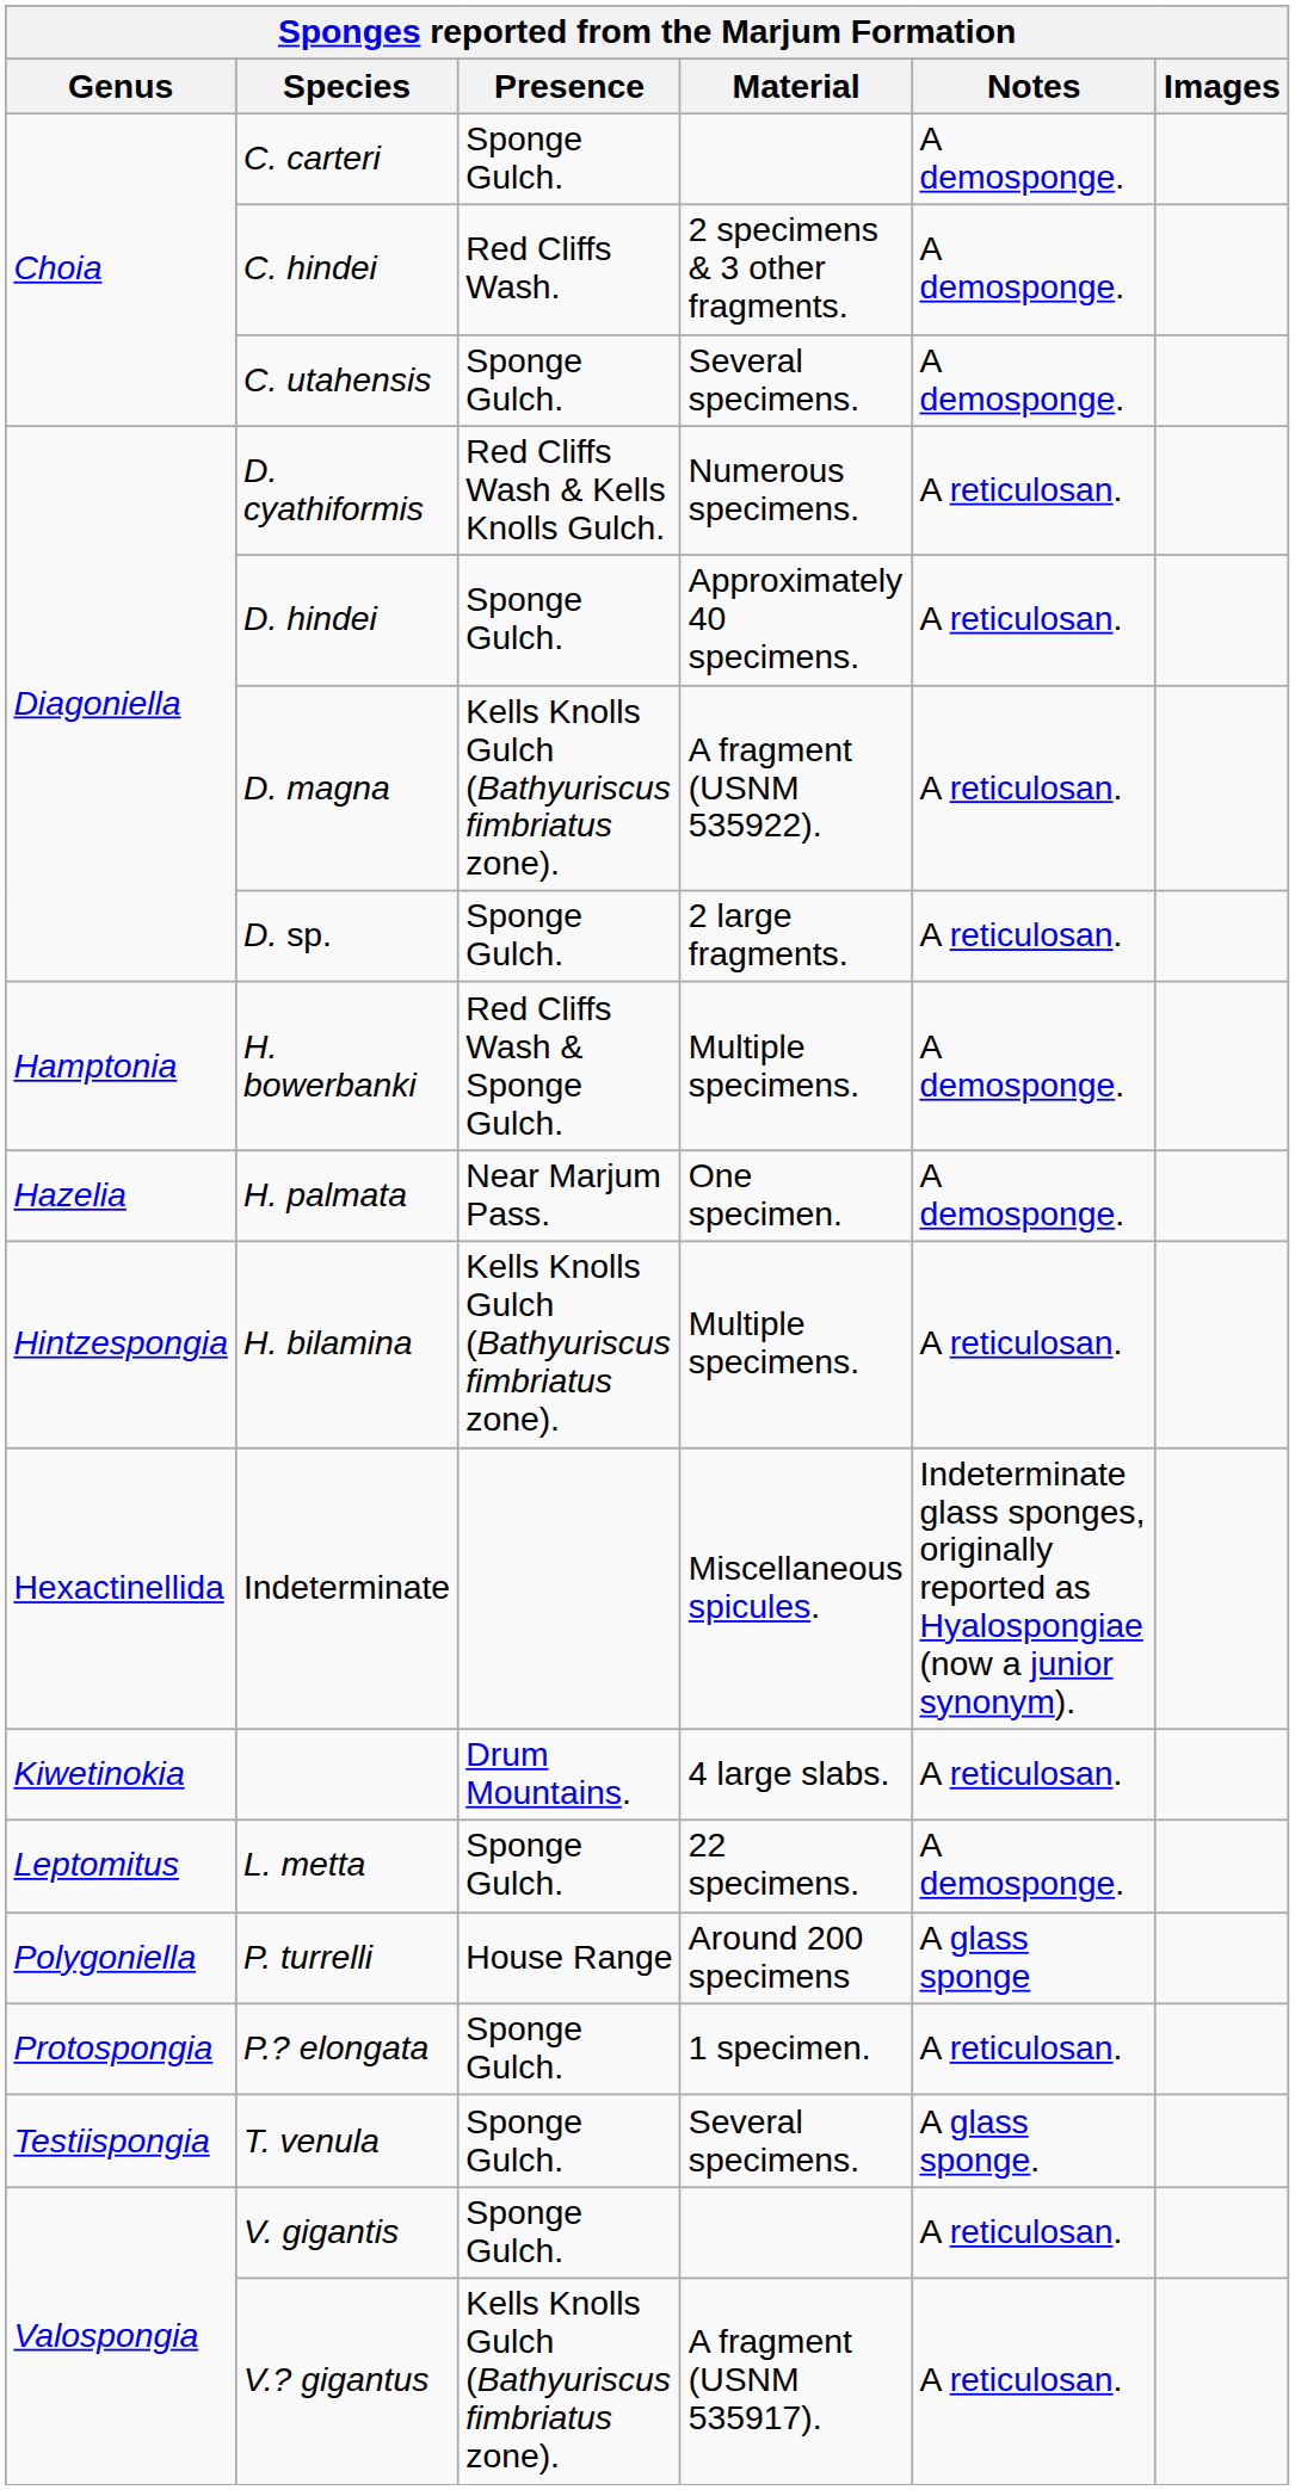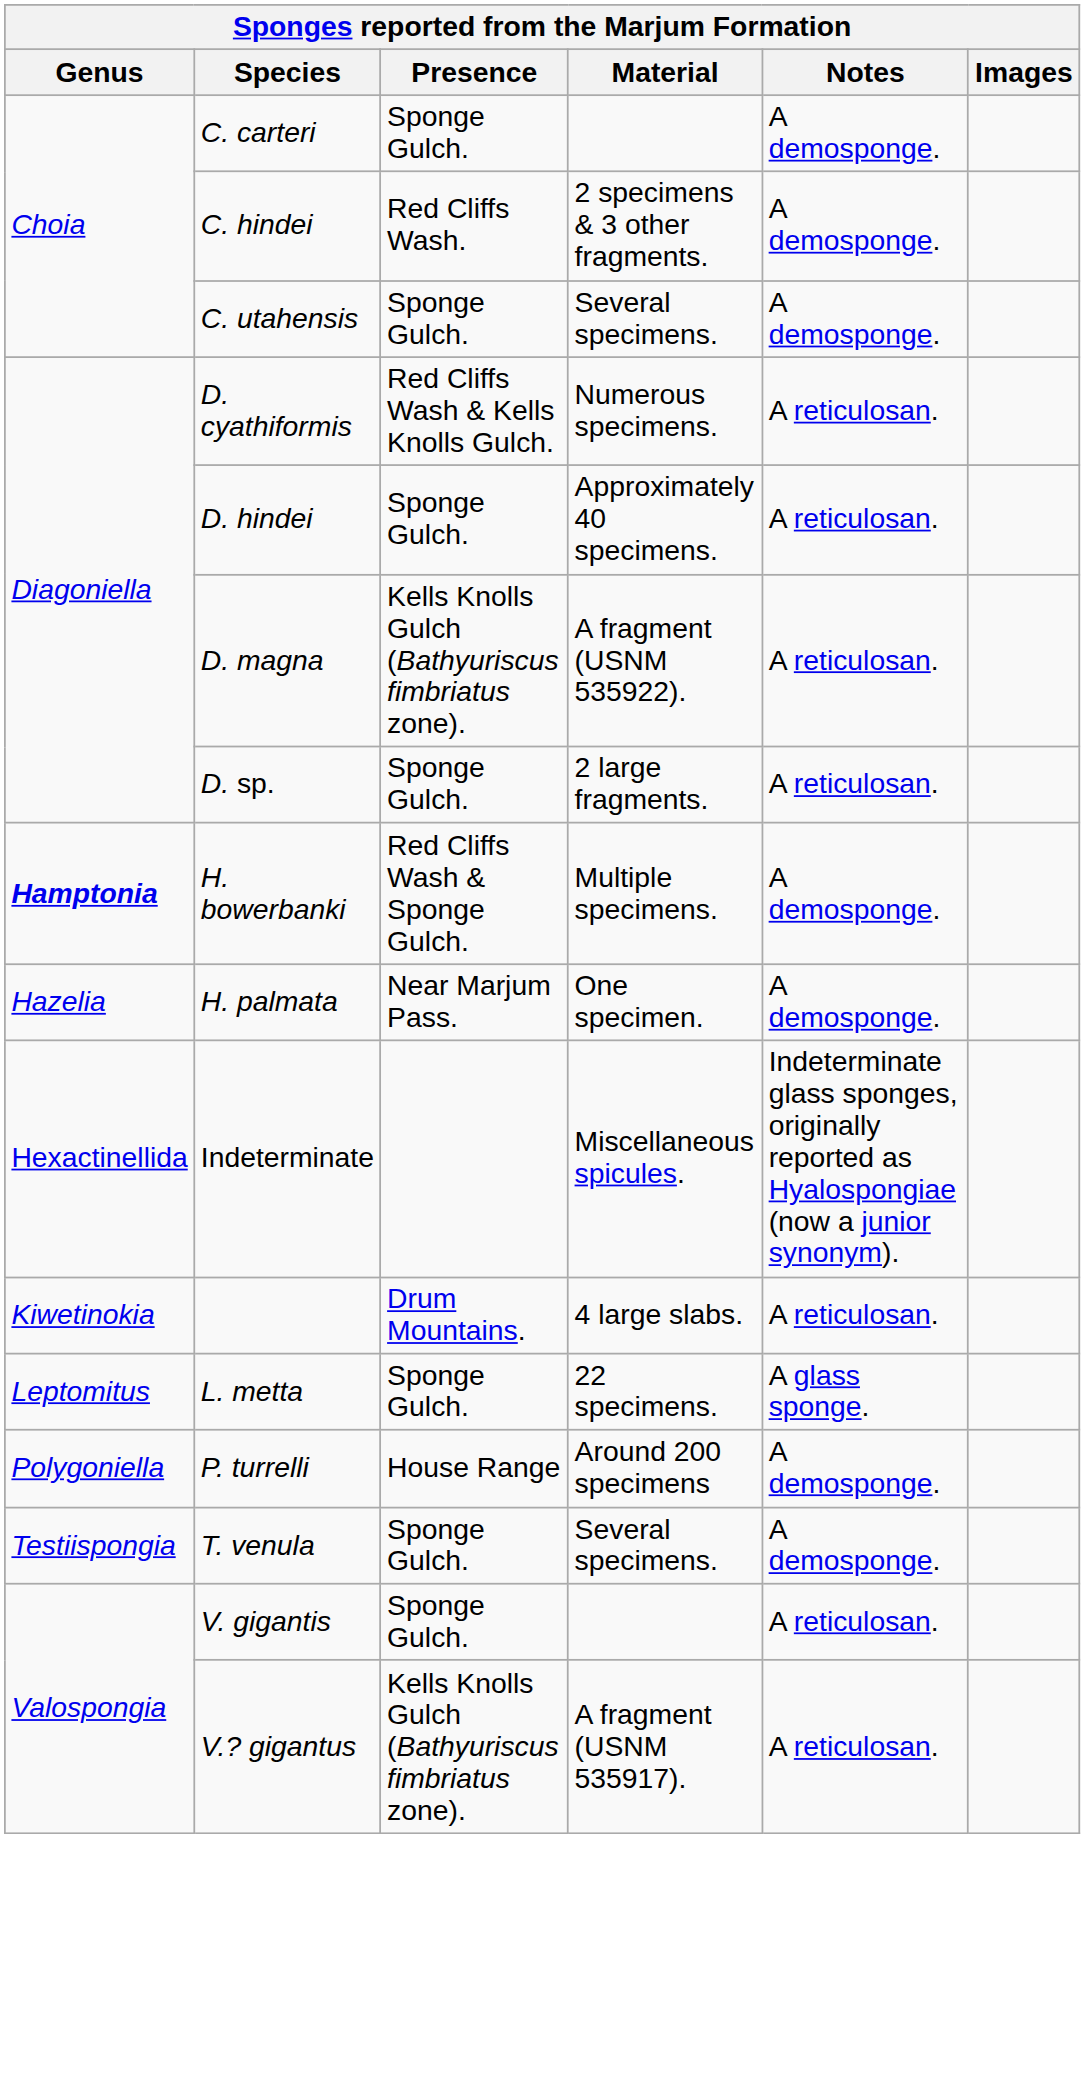H. bowerbanki | Genus: normal -> bold
- row: Hintzespongia | H. bilamina | Kells Knolls Gulch (Bathyuriscus fimbriatus zone). | Multiple specimens. | A reticulosan.
L. metta | Notes: A demosponge. -> A glass sponge.
P. turrelli | Notes: A glass sponge -> A demosponge.
- row: Protospongia | P.? elongata | Sponge Gulch. | 1 specimen. | A reticulosan.
T. venula | Notes: A glass sponge. -> A demosponge.
